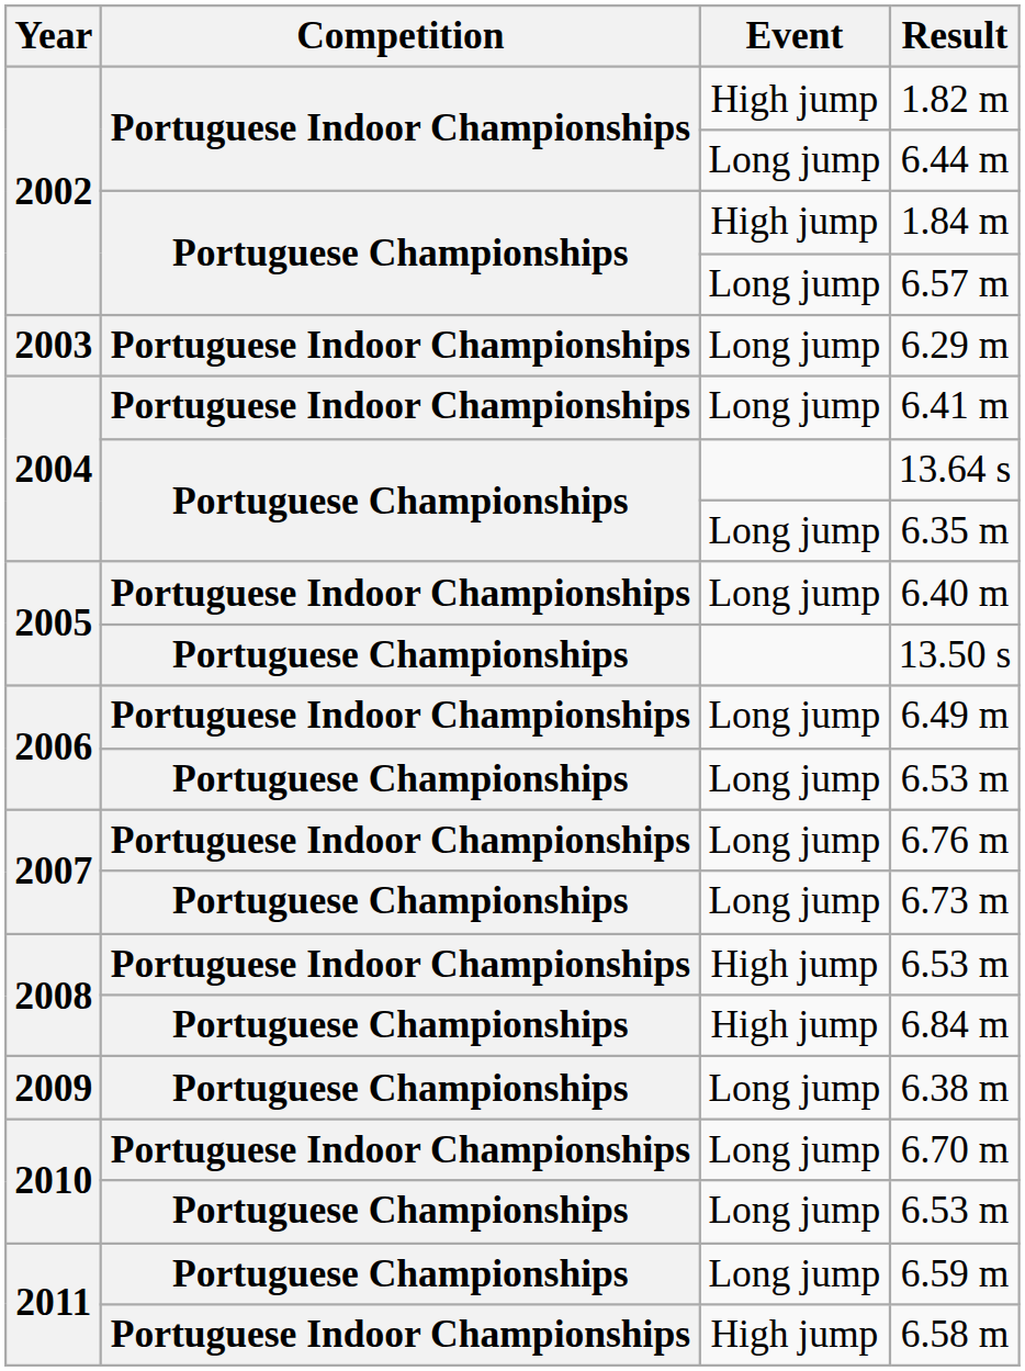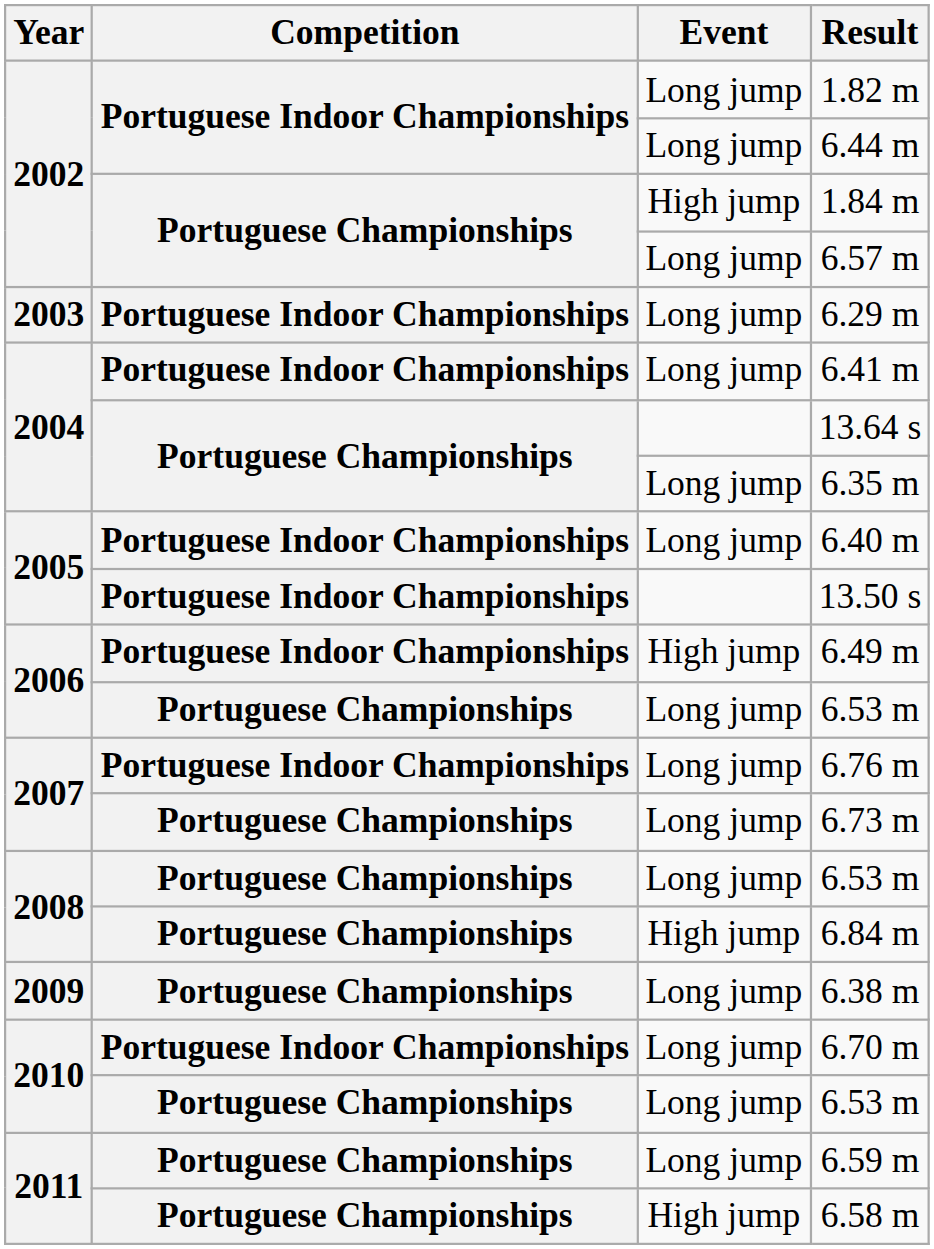1.82 m | Event: High jump -> Long jump
13.50 s | Competition: Portuguese Championships -> Portuguese Indoor Championships
6.49 m | Event: Long jump -> High jump
2008 / 6.53 m | Competition: Portuguese Indoor Championships -> Portuguese Championships
2008 / 6.53 m | Event: High jump -> Long jump
6.58 m | Competition: Portuguese Indoor Championships -> Portuguese Championships
